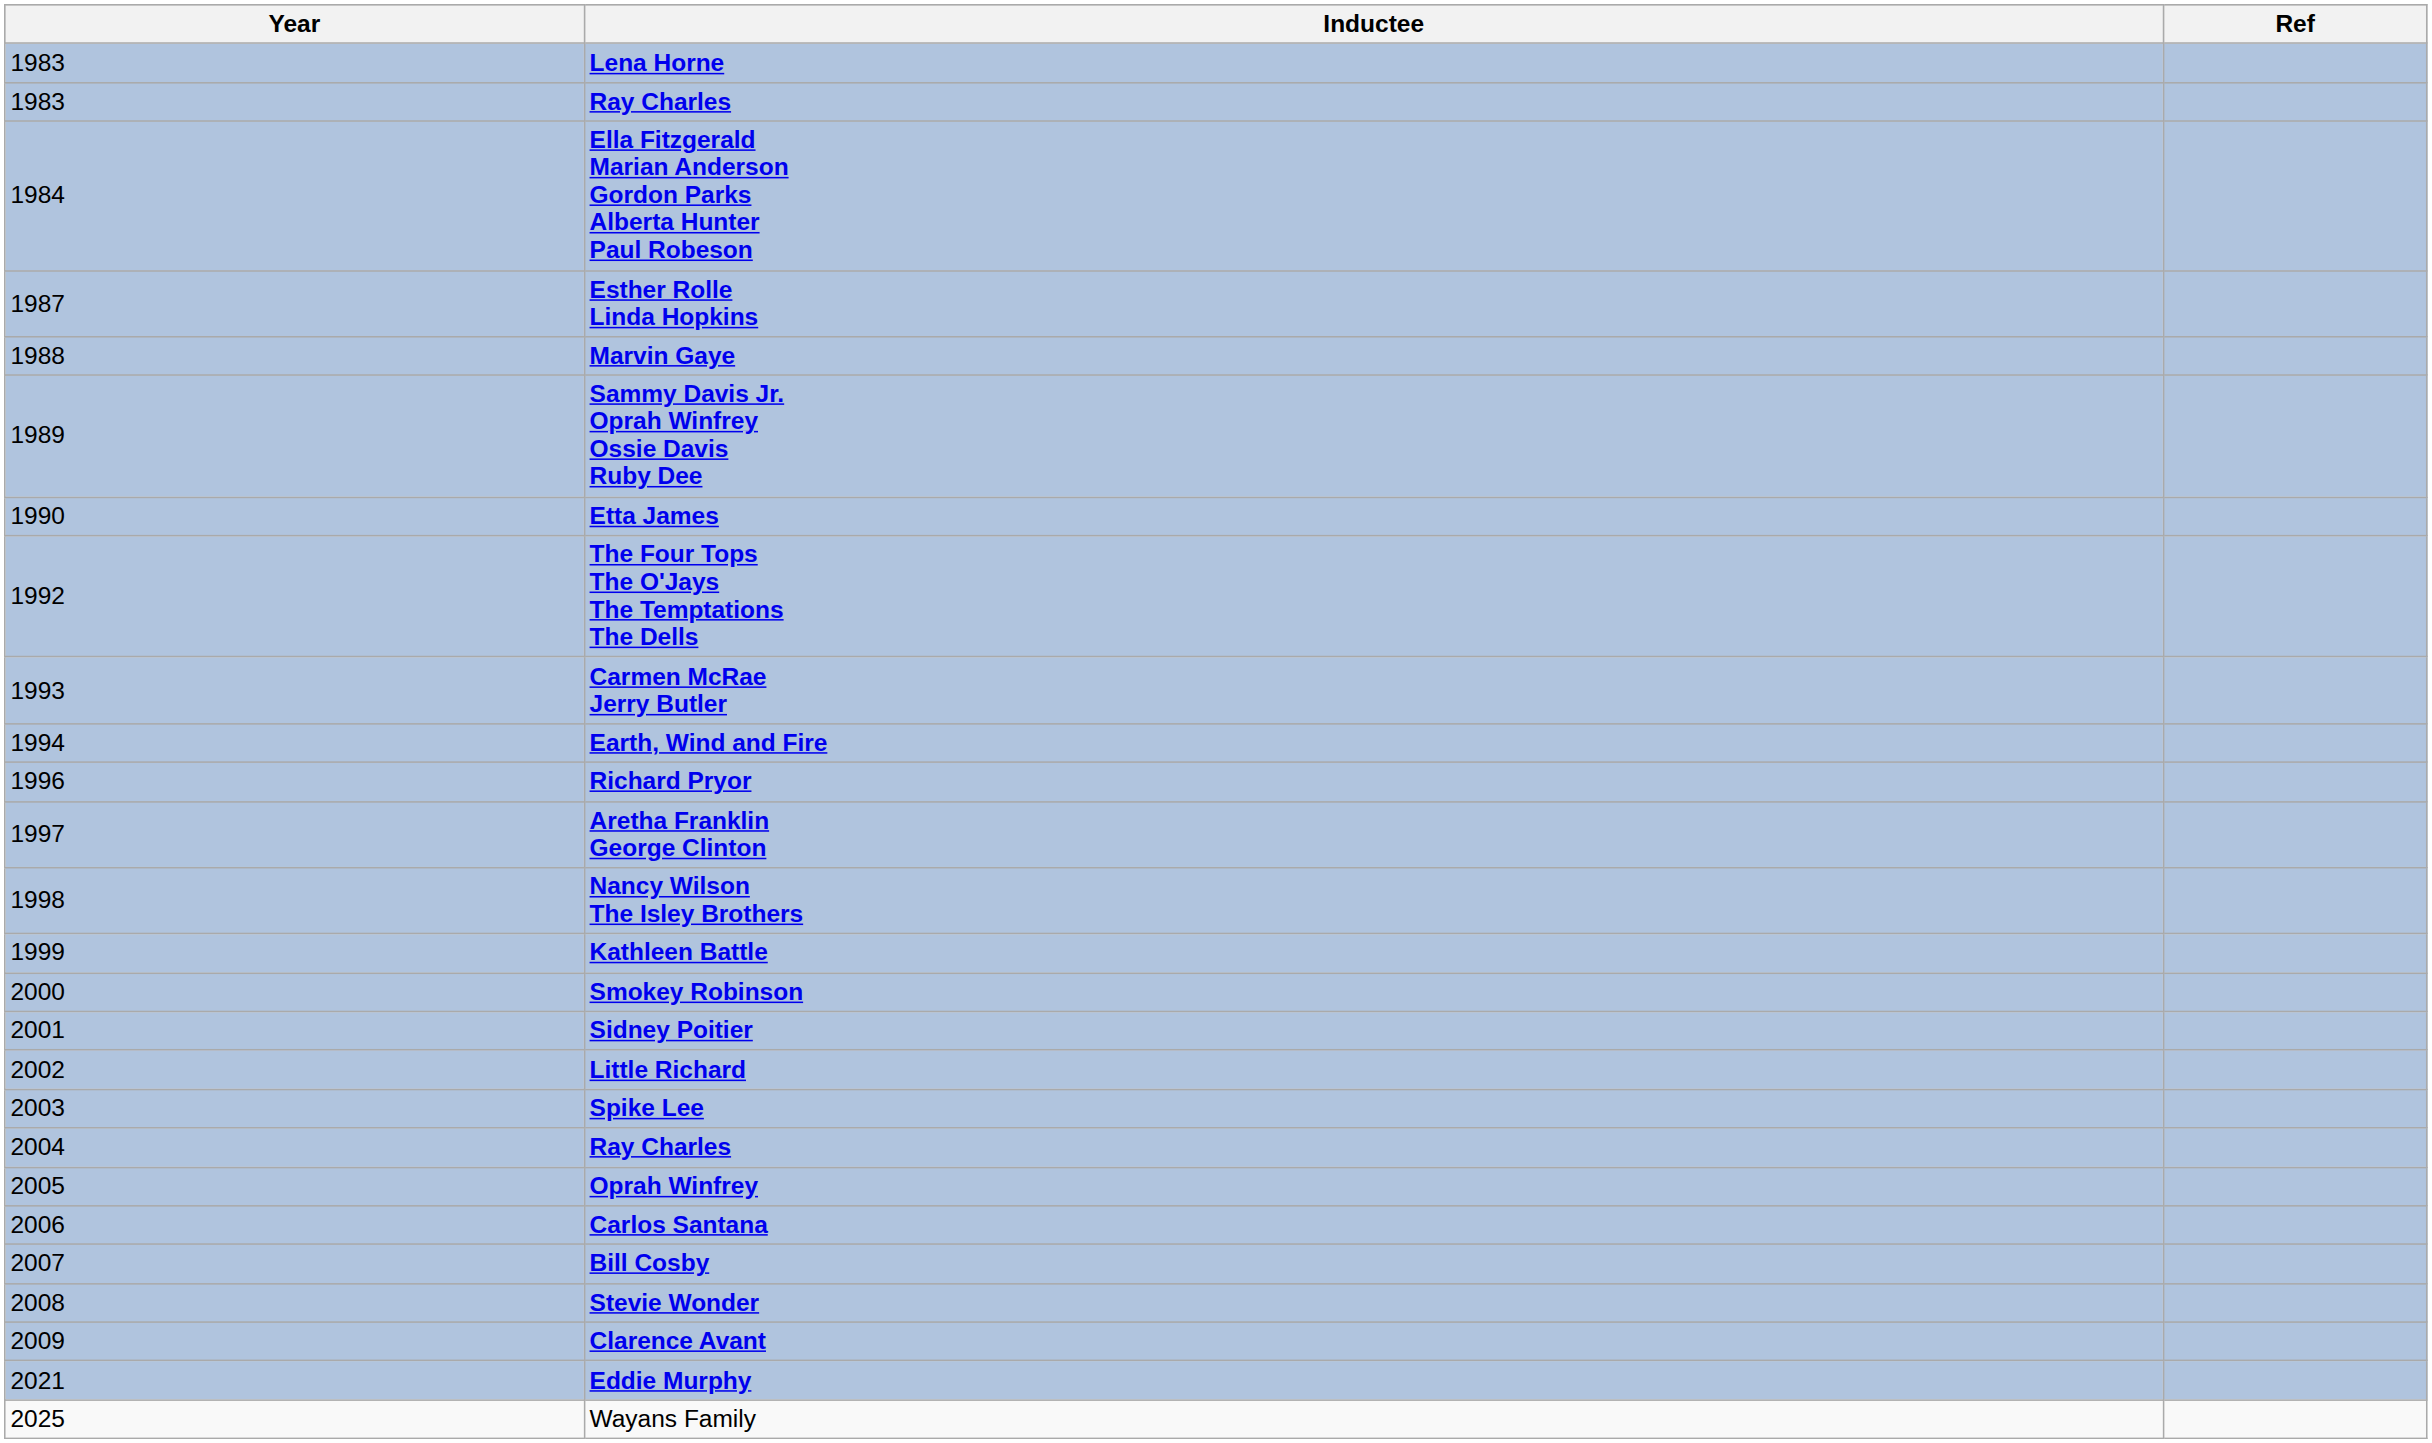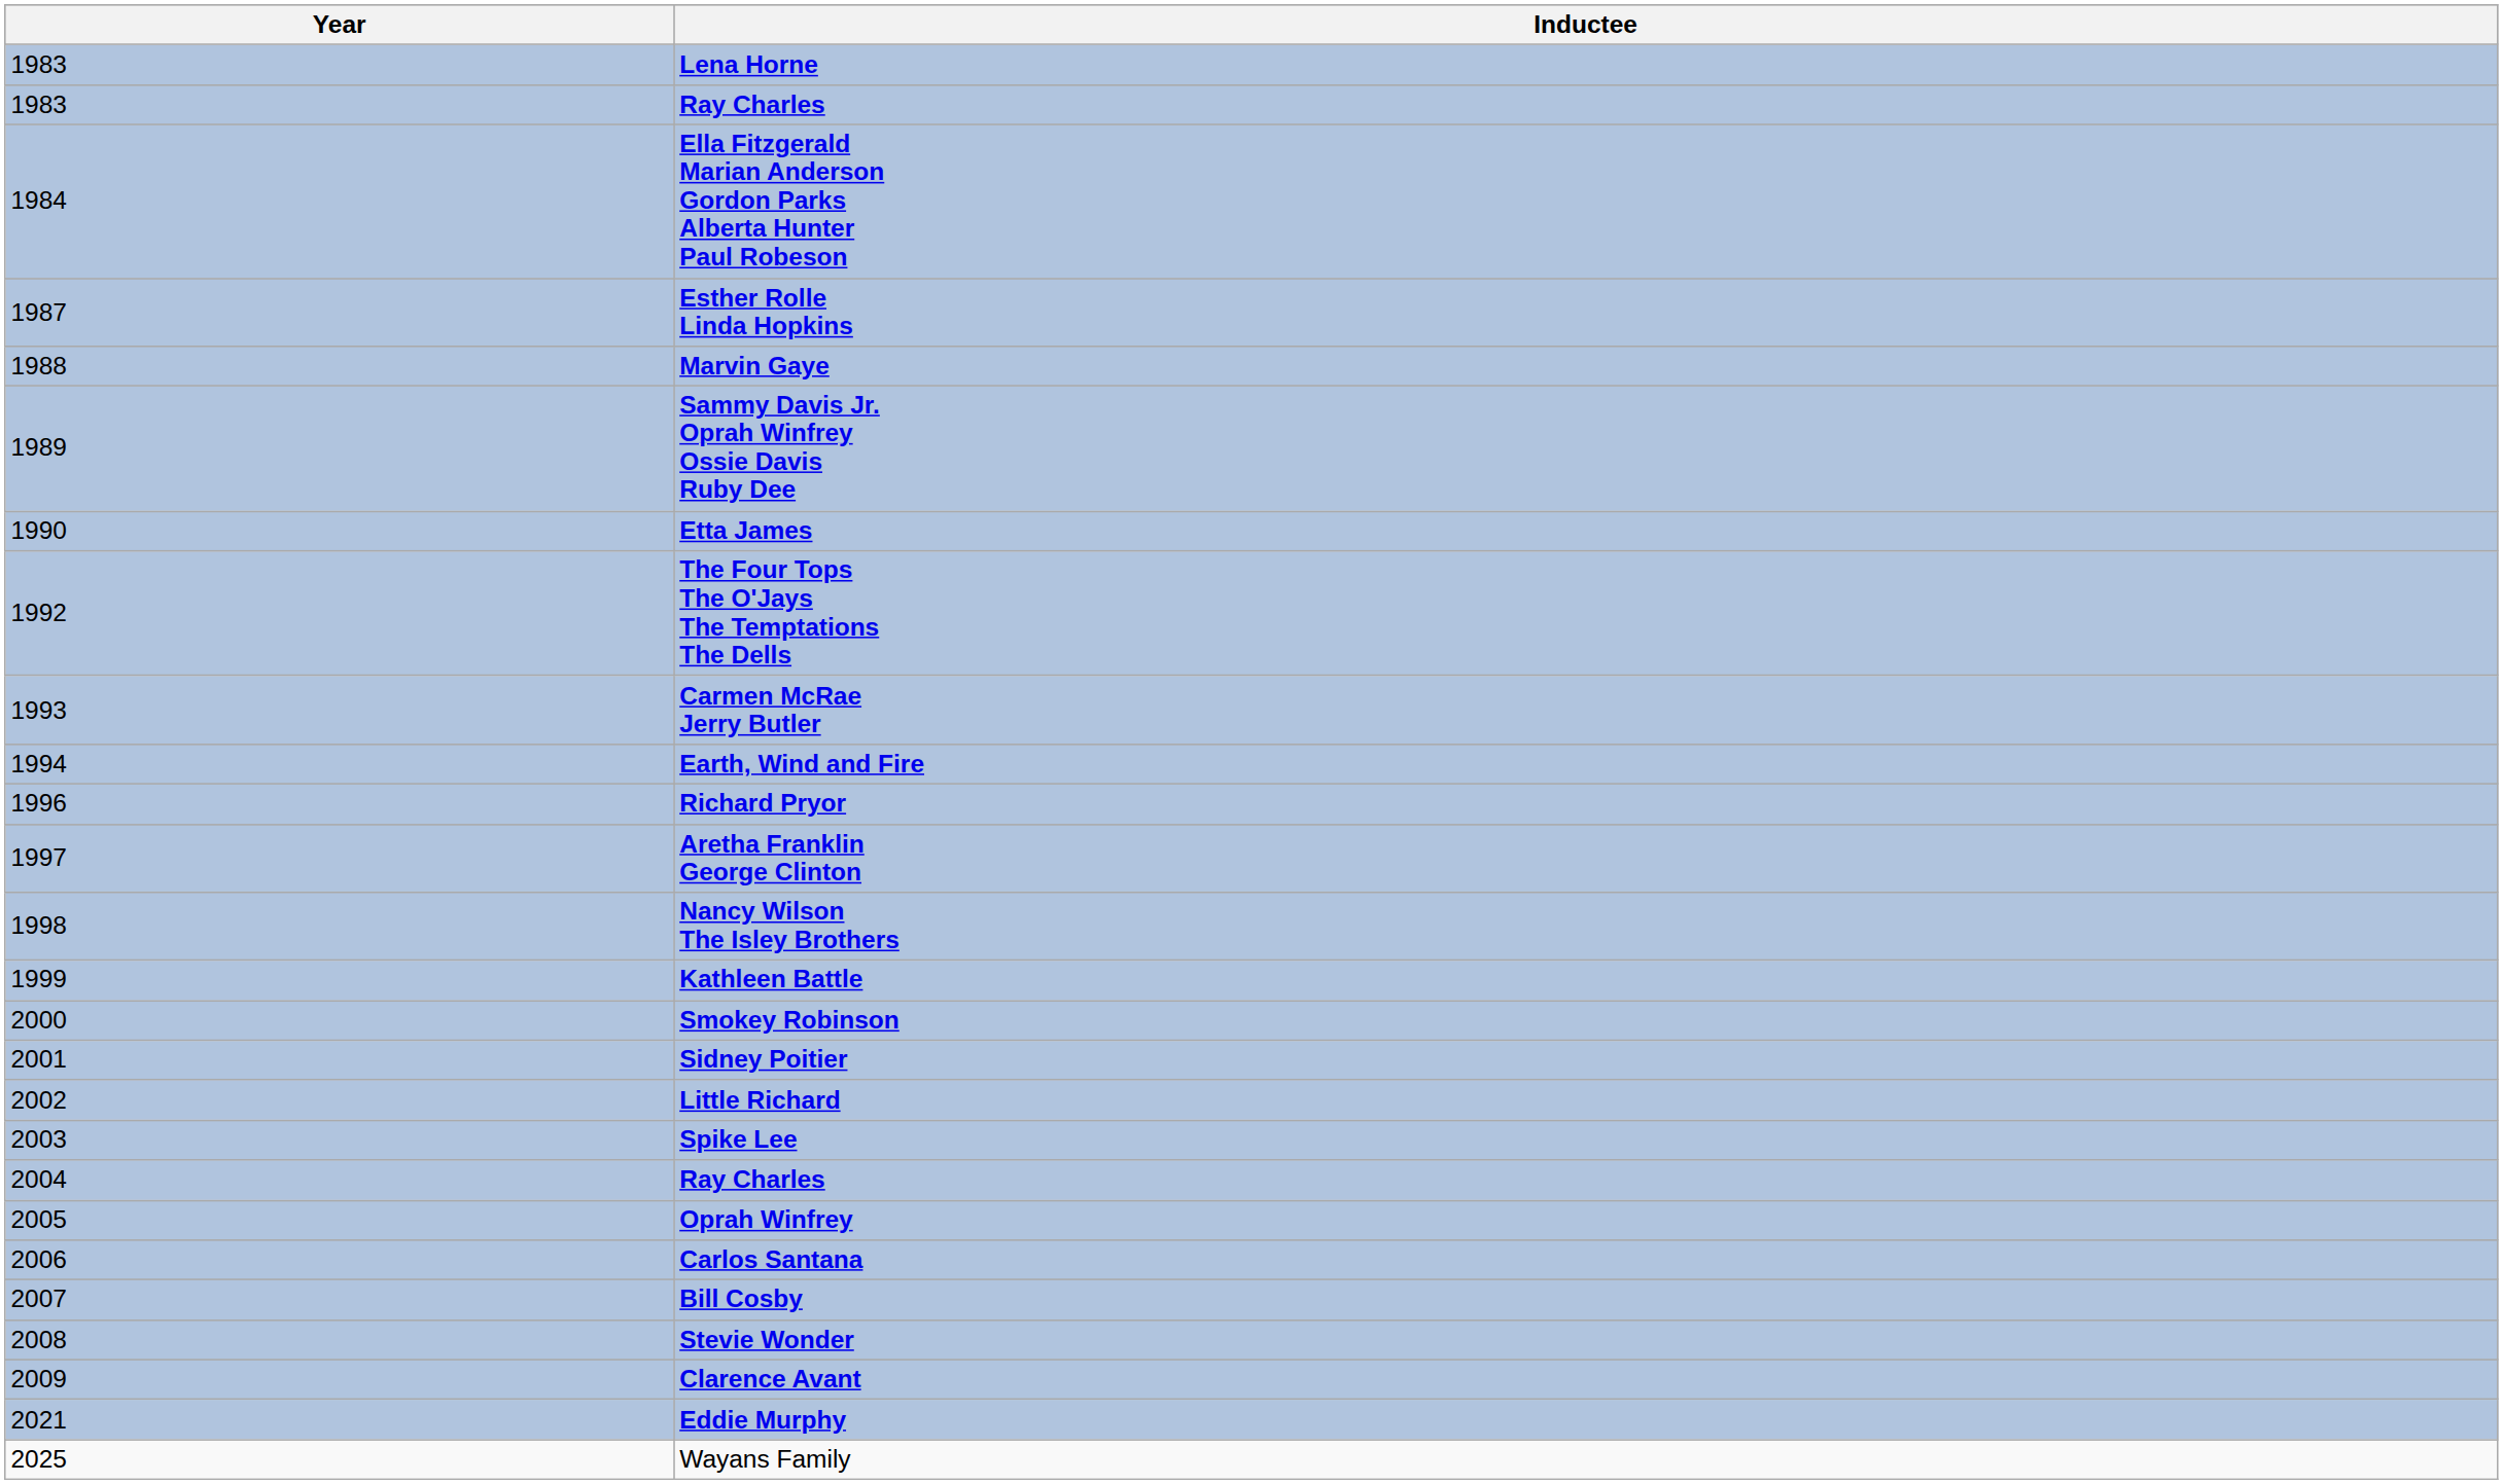- column: Ref
